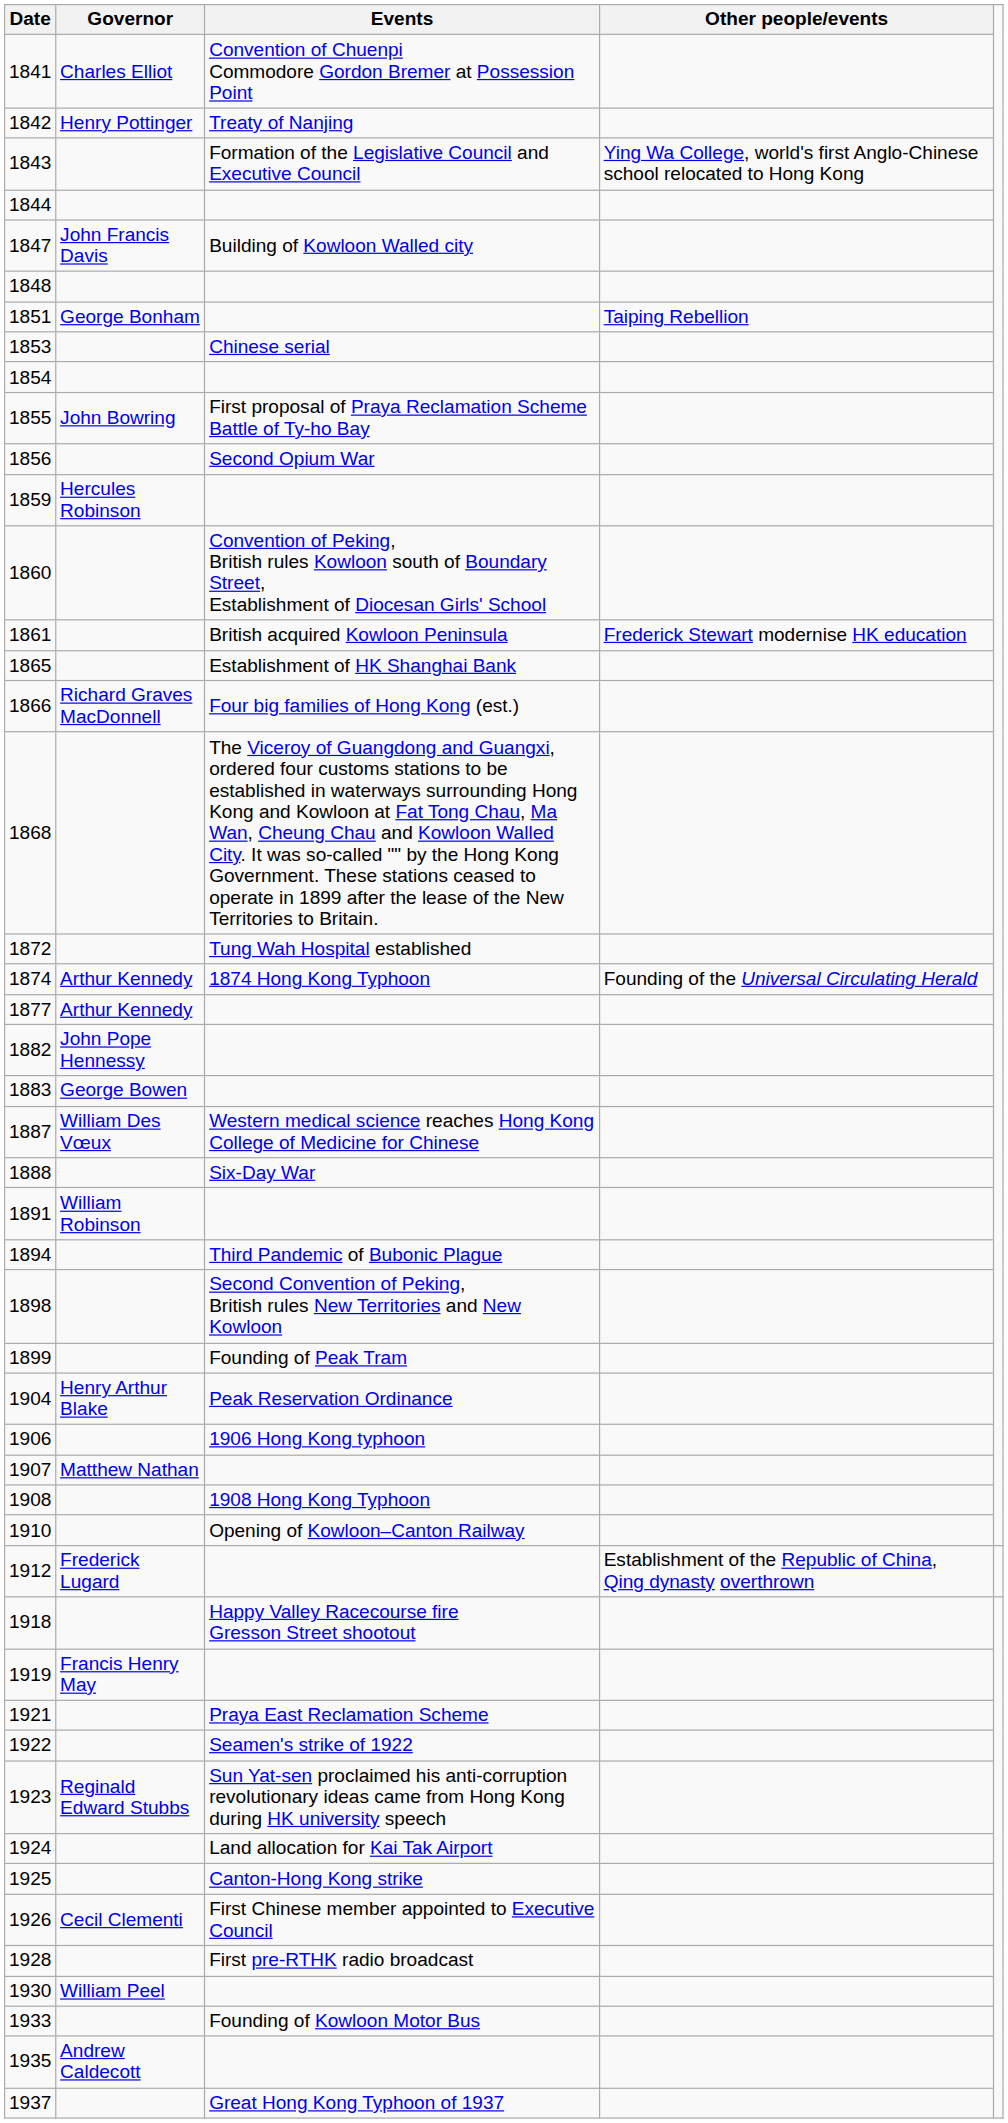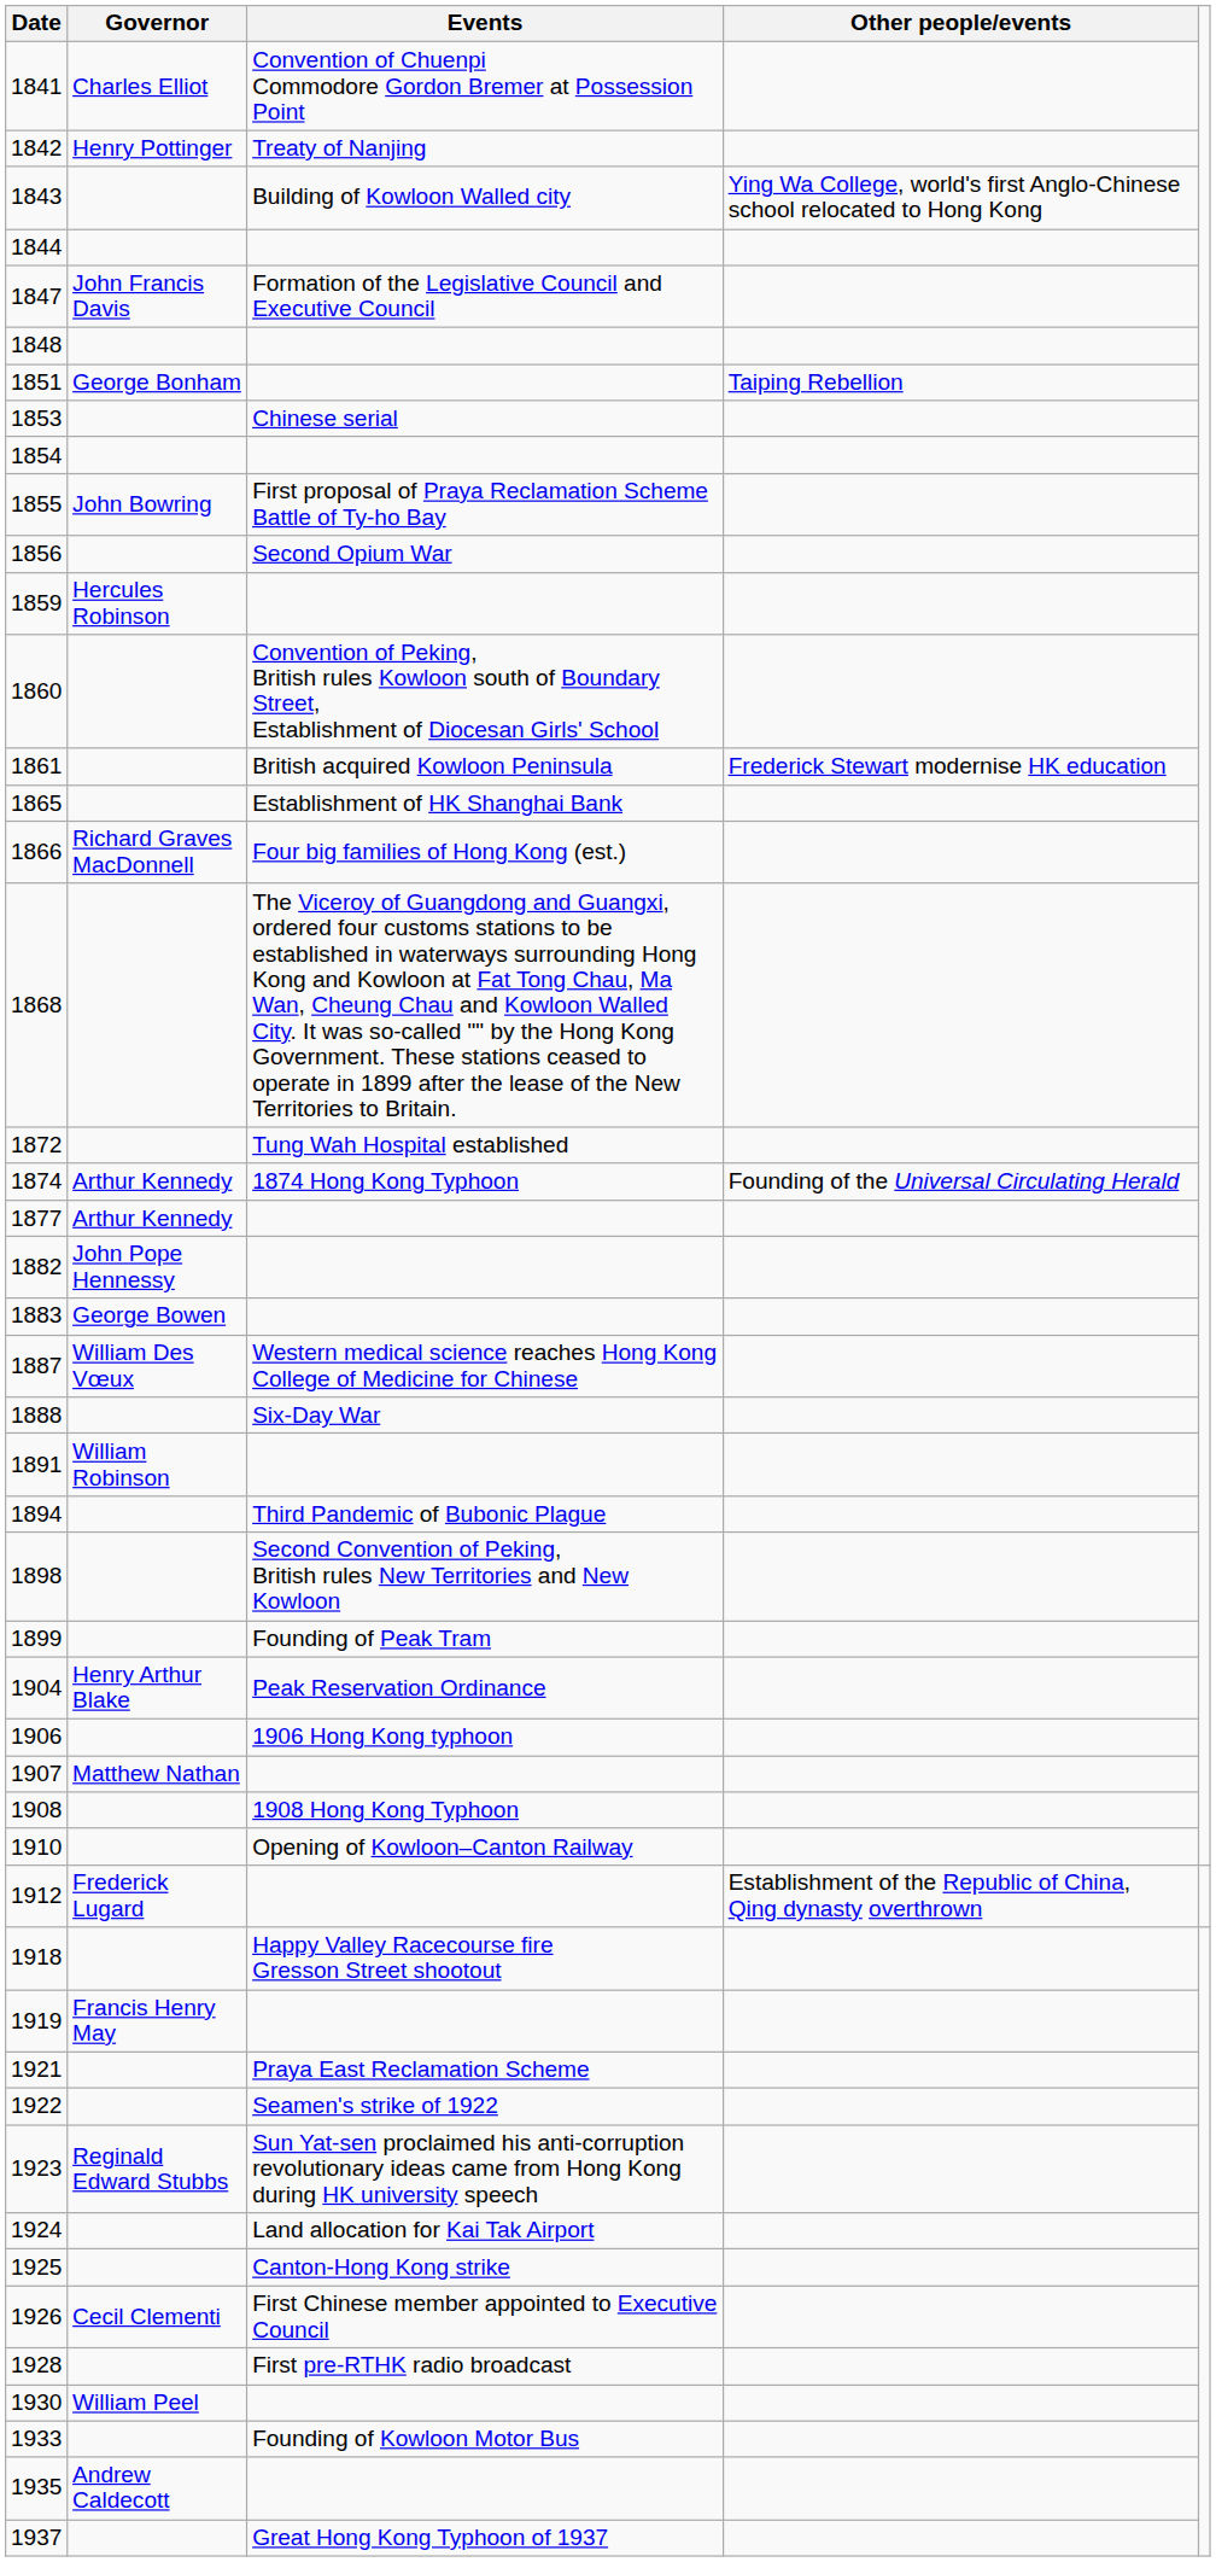1843 | Events: Formation of the Legislative Council and Executive Council -> Building of Kowloon Walled city
1847 | Events: Building of Kowloon Walled city -> Formation of the Legislative Council and Executive Council
